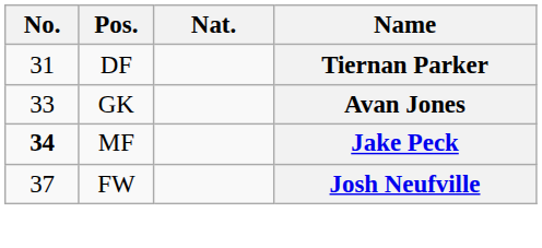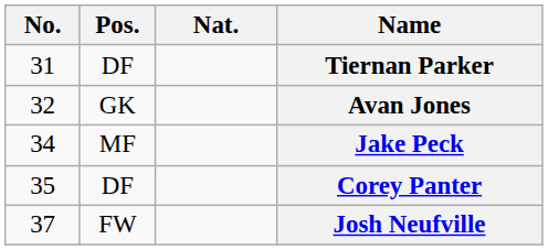Avan Jones | No.: 33 -> 32
Jake Peck | No.: bold -> normal
+ row: 35 | DF | Corey Panter
